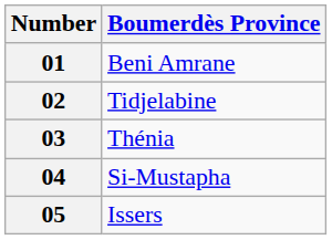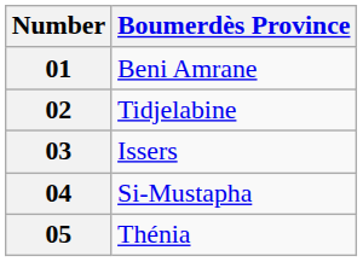03 | Boumerdès Province: Thénia -> Issers
05 | Boumerdès Province: Issers -> Thénia
